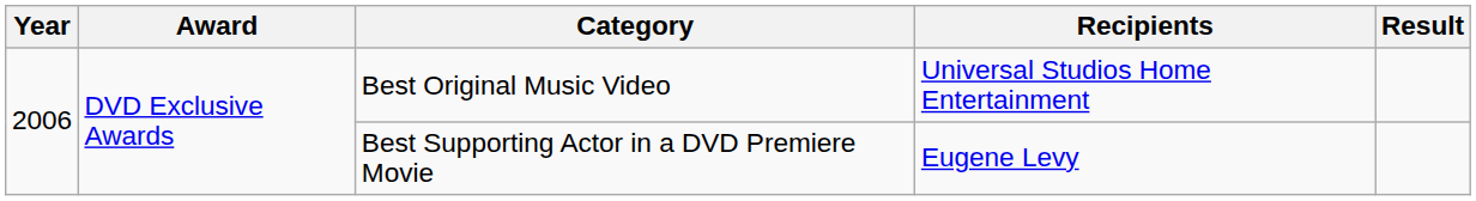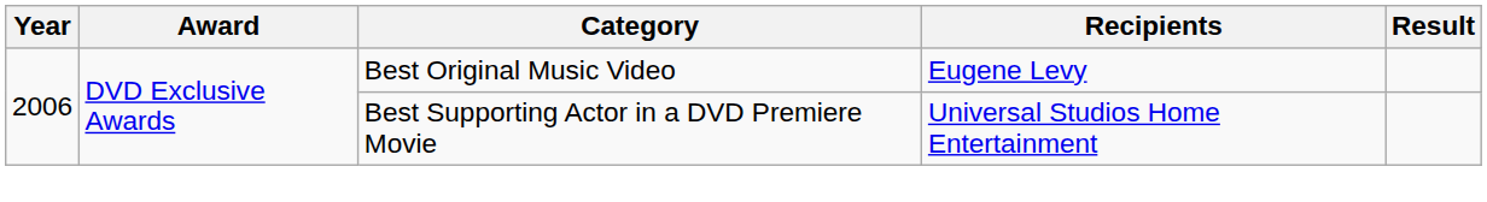Best Original Music Video | Recipients: Universal Studios Home Entertainment -> Eugene Levy
Best Supporting Actor in a DVD Premiere Movie | Recipients: Eugene Levy -> Universal Studios Home Entertainment
